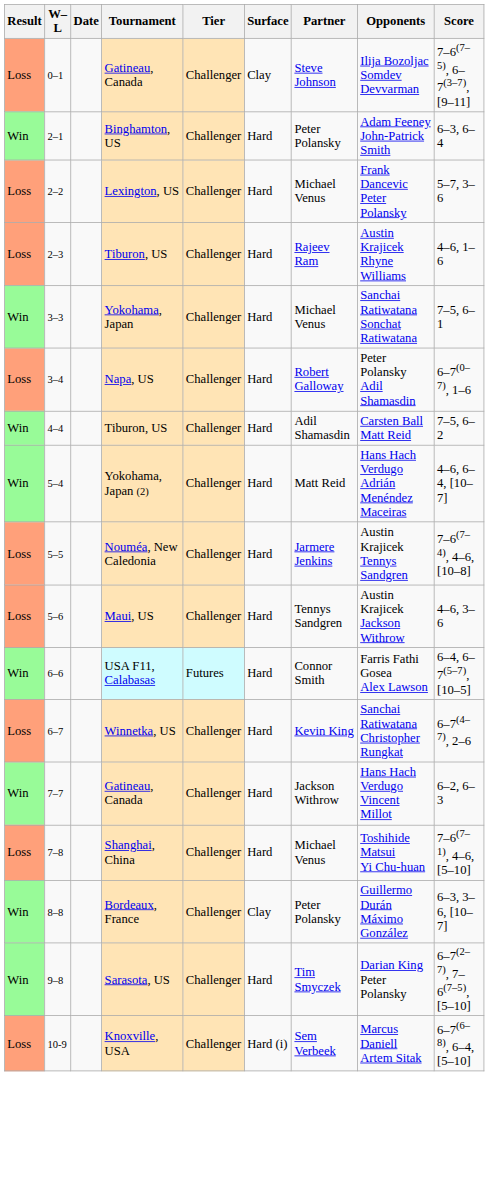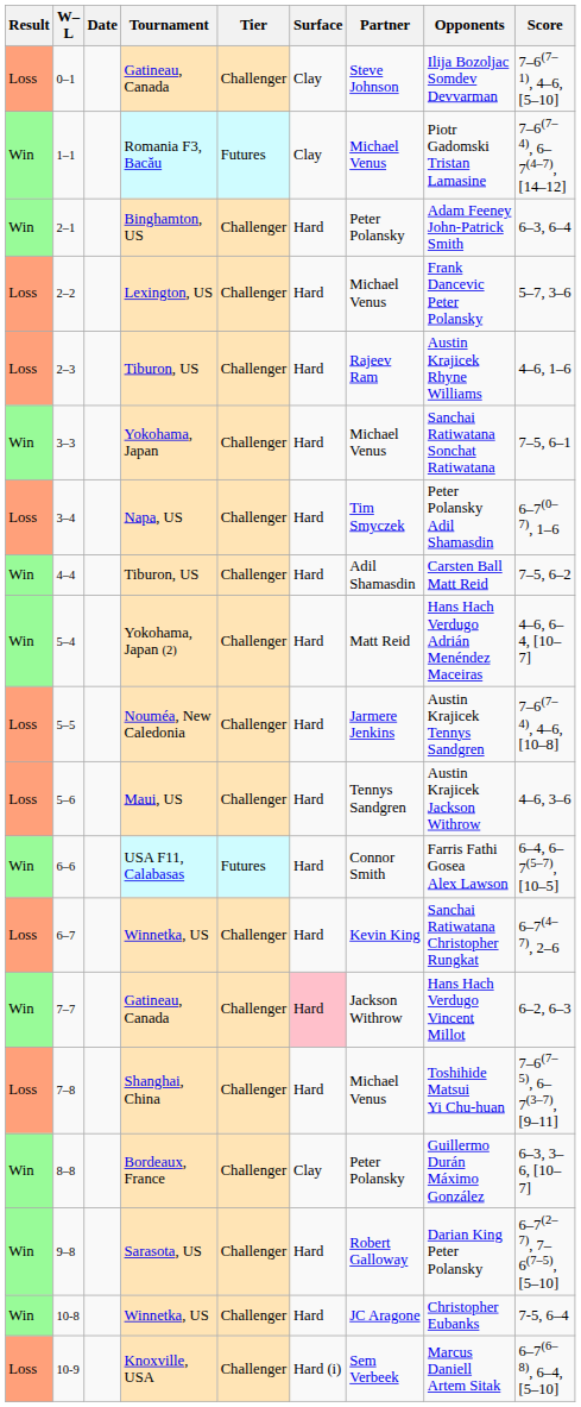0–1 | Score: 7–6(7–5), 6–7(3–7), [9–11] -> 7–6(7–1), 4–6, [5–10]
+ row: Win | 1–1 | Romania F3, Bacău | Futures | Clay | Michael Venus | Piotr Gadomski Tristan Lamasine | 7–6(7–4), 6–7(4–7), [14–12]
3–4 | Partner: Robert Galloway -> Tim Smyczek
7–7 | Surface: no background -> pink background
7–8 | Score: 7–6(7–1), 4–6, [5–10] -> 7–6(7–5), 6–7(3–7), [9–11]
9–8 | Partner: Tim Smyczek -> Robert Galloway
+ row: Win | 10-8 | Winnetka, US | Challenger | Hard | JC Aragone | Christopher Eubanks | 7-5, 6–4
